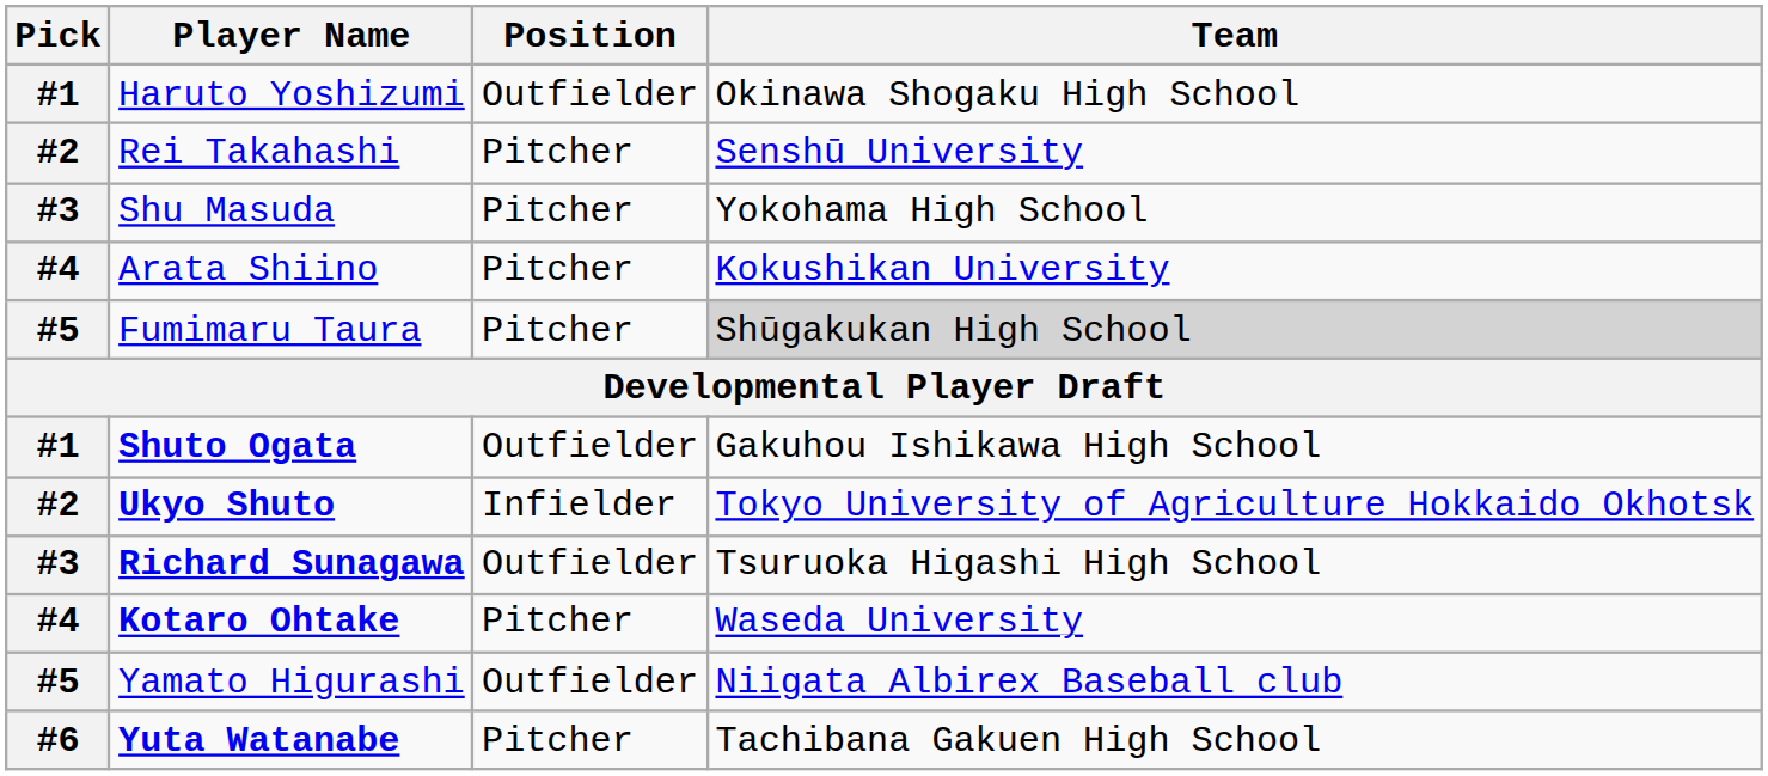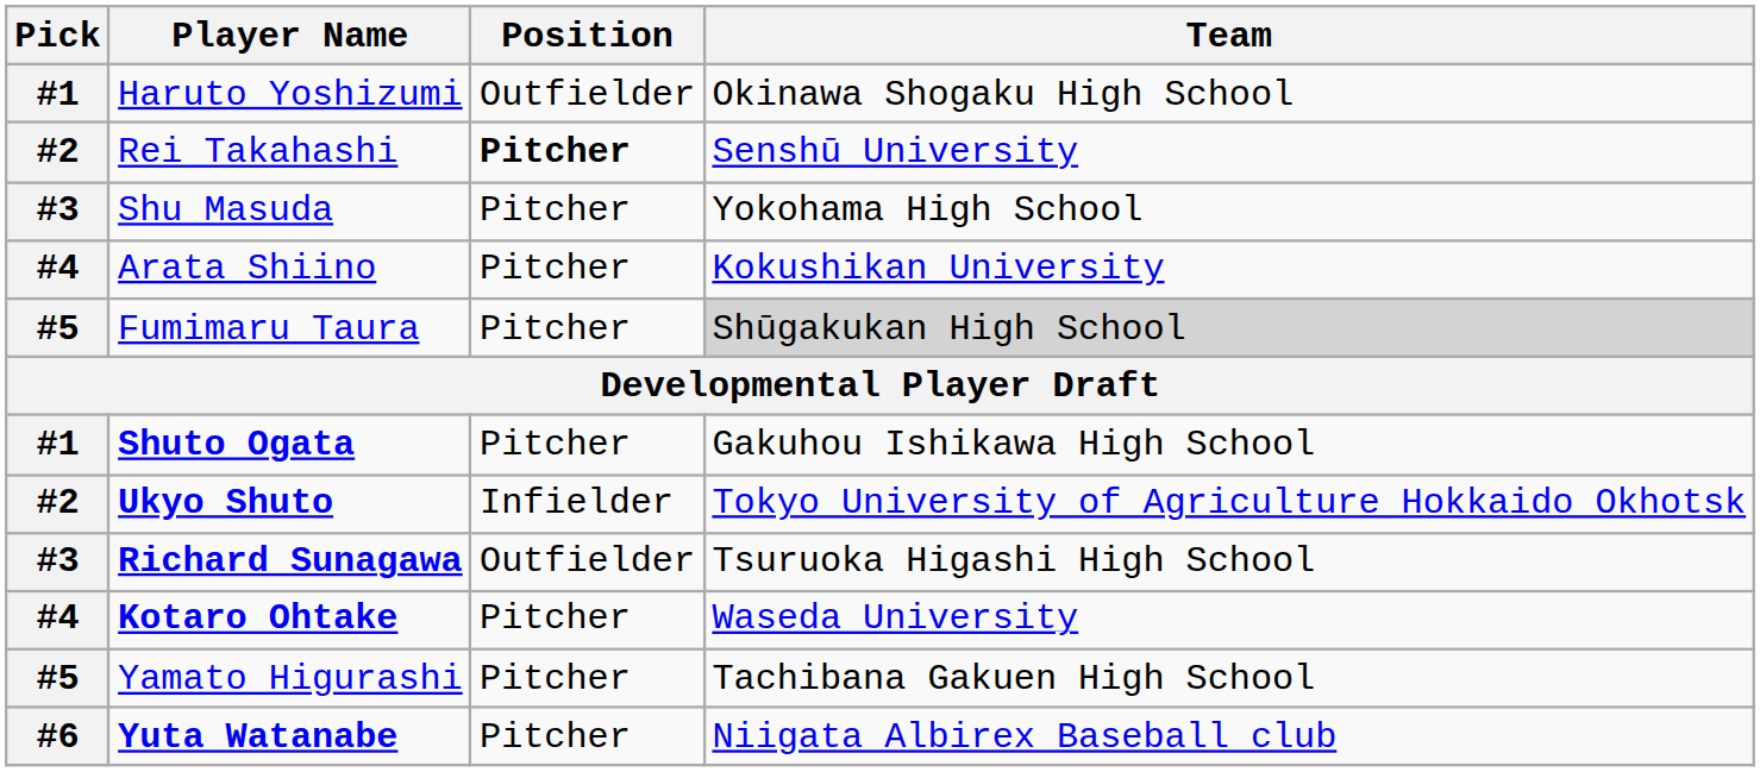Rei Takahashi | Position: normal -> bold
Shuto Ogata | Position: Outfielder -> Pitcher
Yamato Higurashi | Position: Outfielder -> Pitcher
Yamato Higurashi | Team: Niigata Albirex Baseball club -> Tachibana Gakuen High School
Yuta Watanabe | Team: Tachibana Gakuen High School -> Niigata Albirex Baseball club
